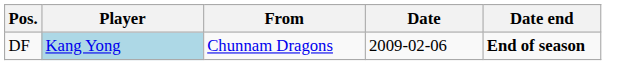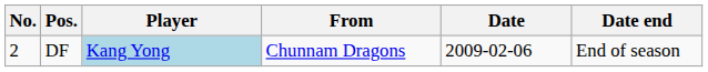+ column: No. | 2
DF | Date end: bold -> normal
